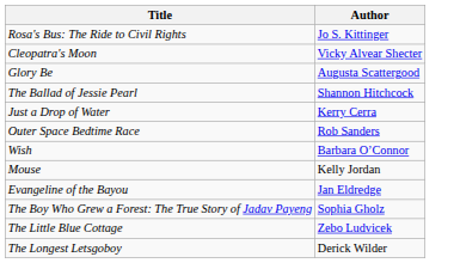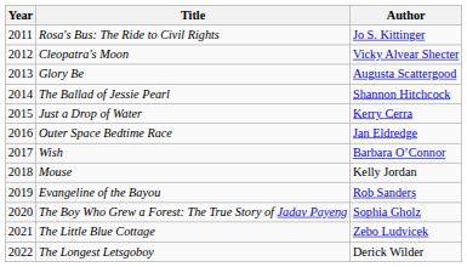+ column: Year | 2011 | 2012 | 2013 | 2014 | 2015 | 2016 | 2017 | 2018 | 2019 | 2020 | 2021 | 2022
Outer Space Bedtime Race | Author: Rob Sanders -> Jan Eldredge
Evangeline of the Bayou | Author: Jan Eldredge -> Rob Sanders
